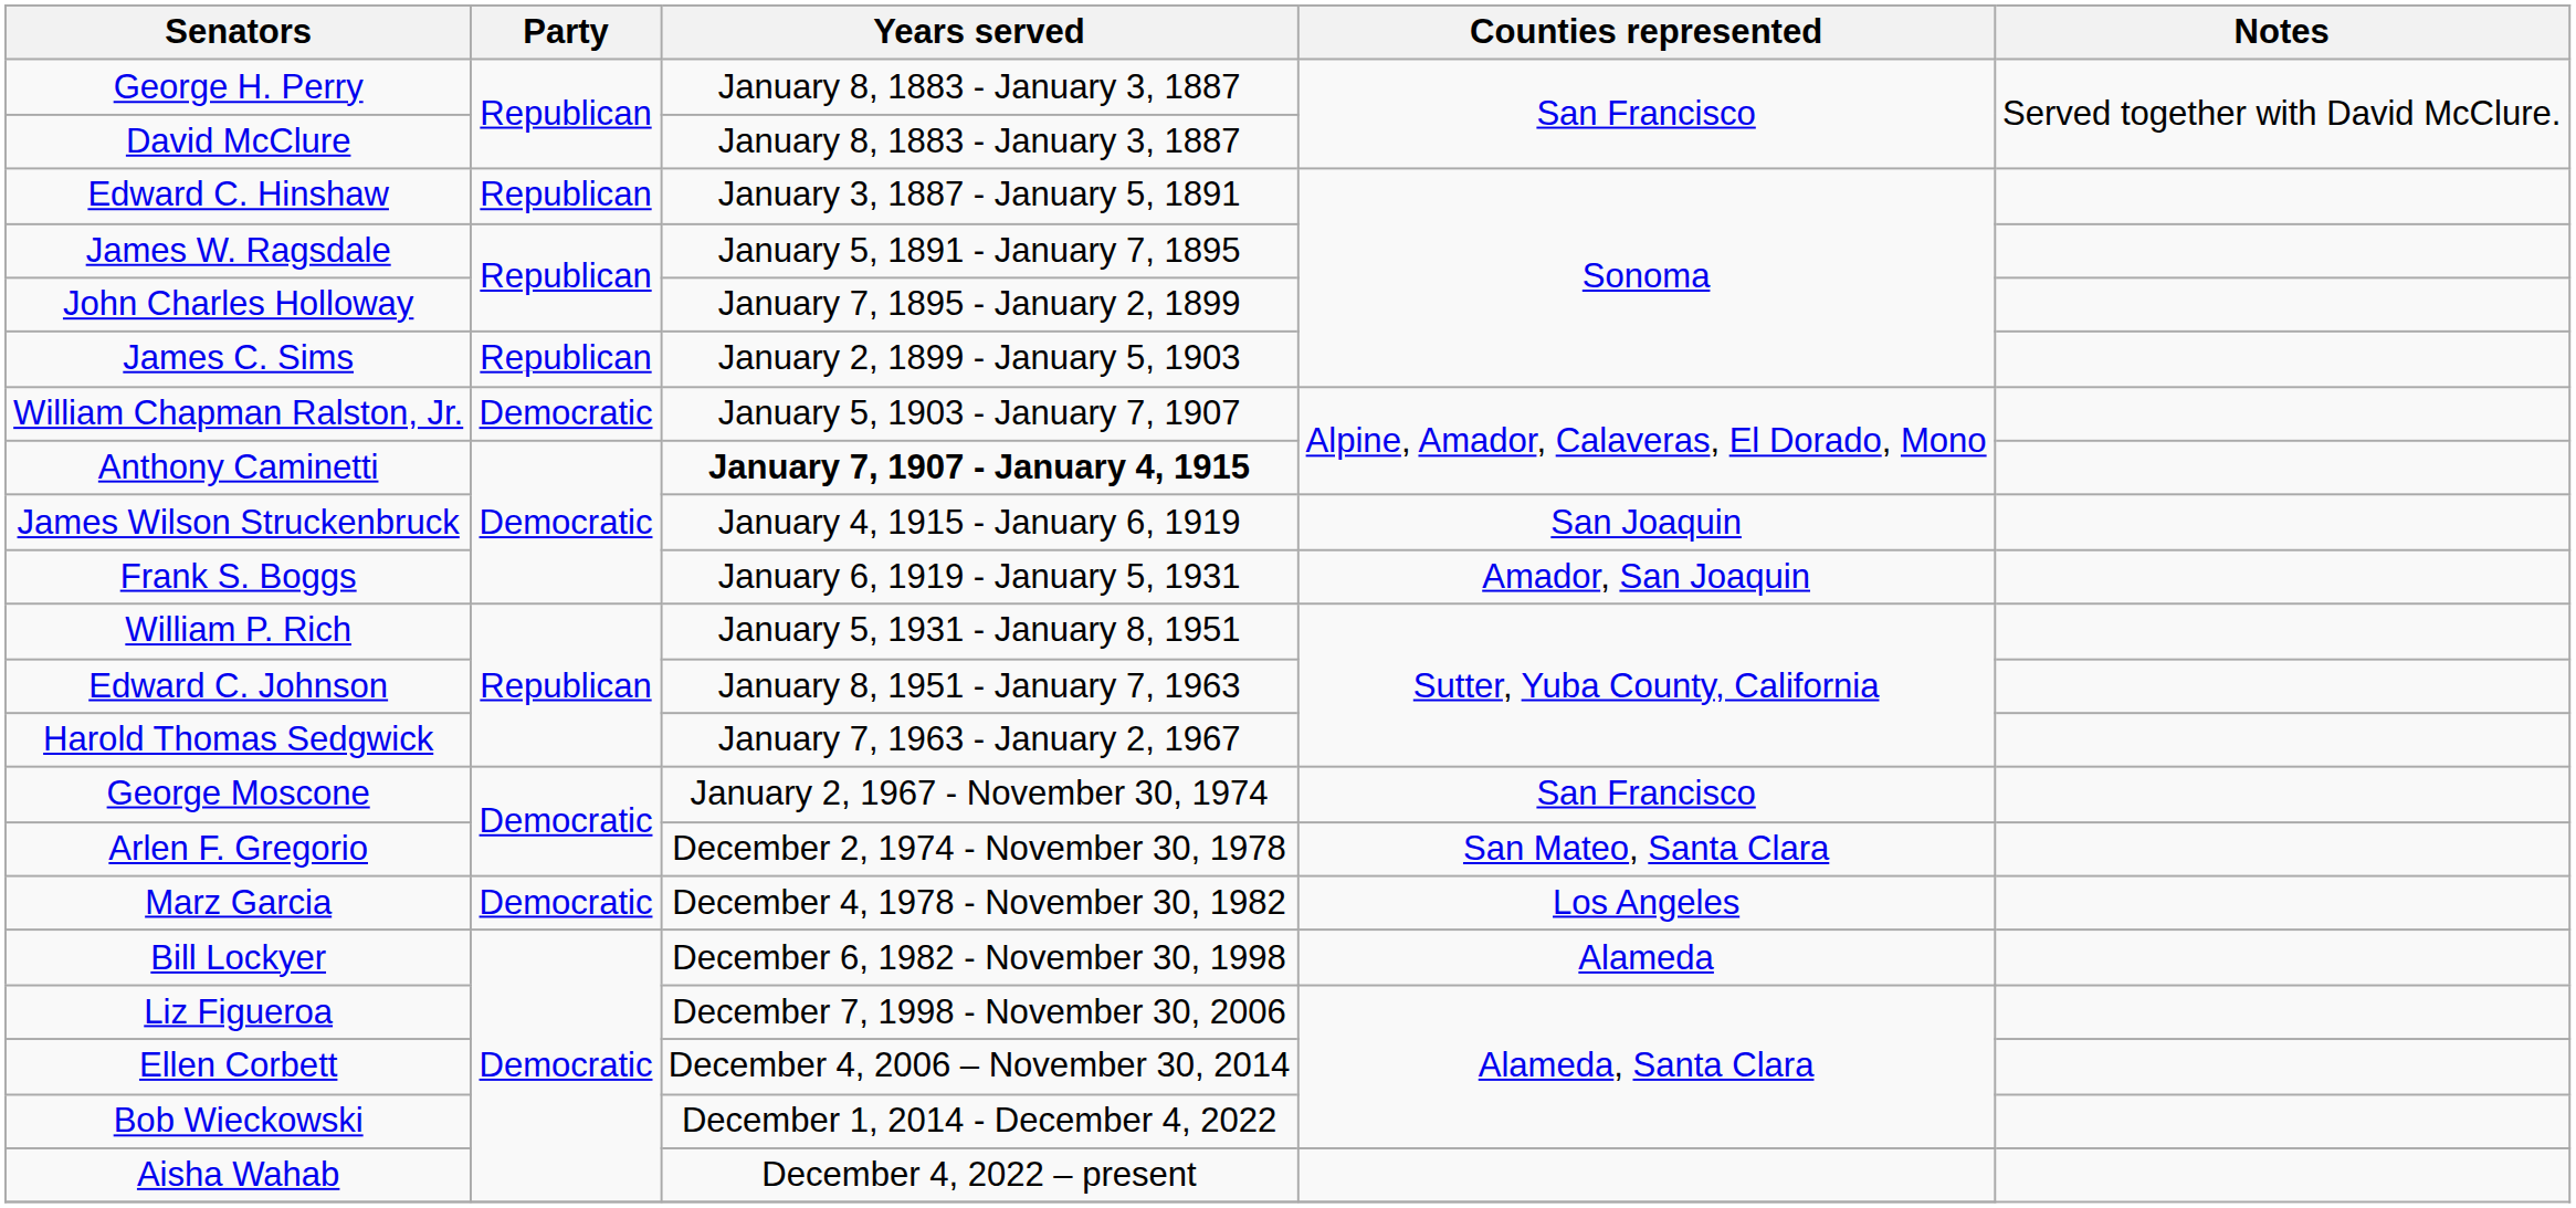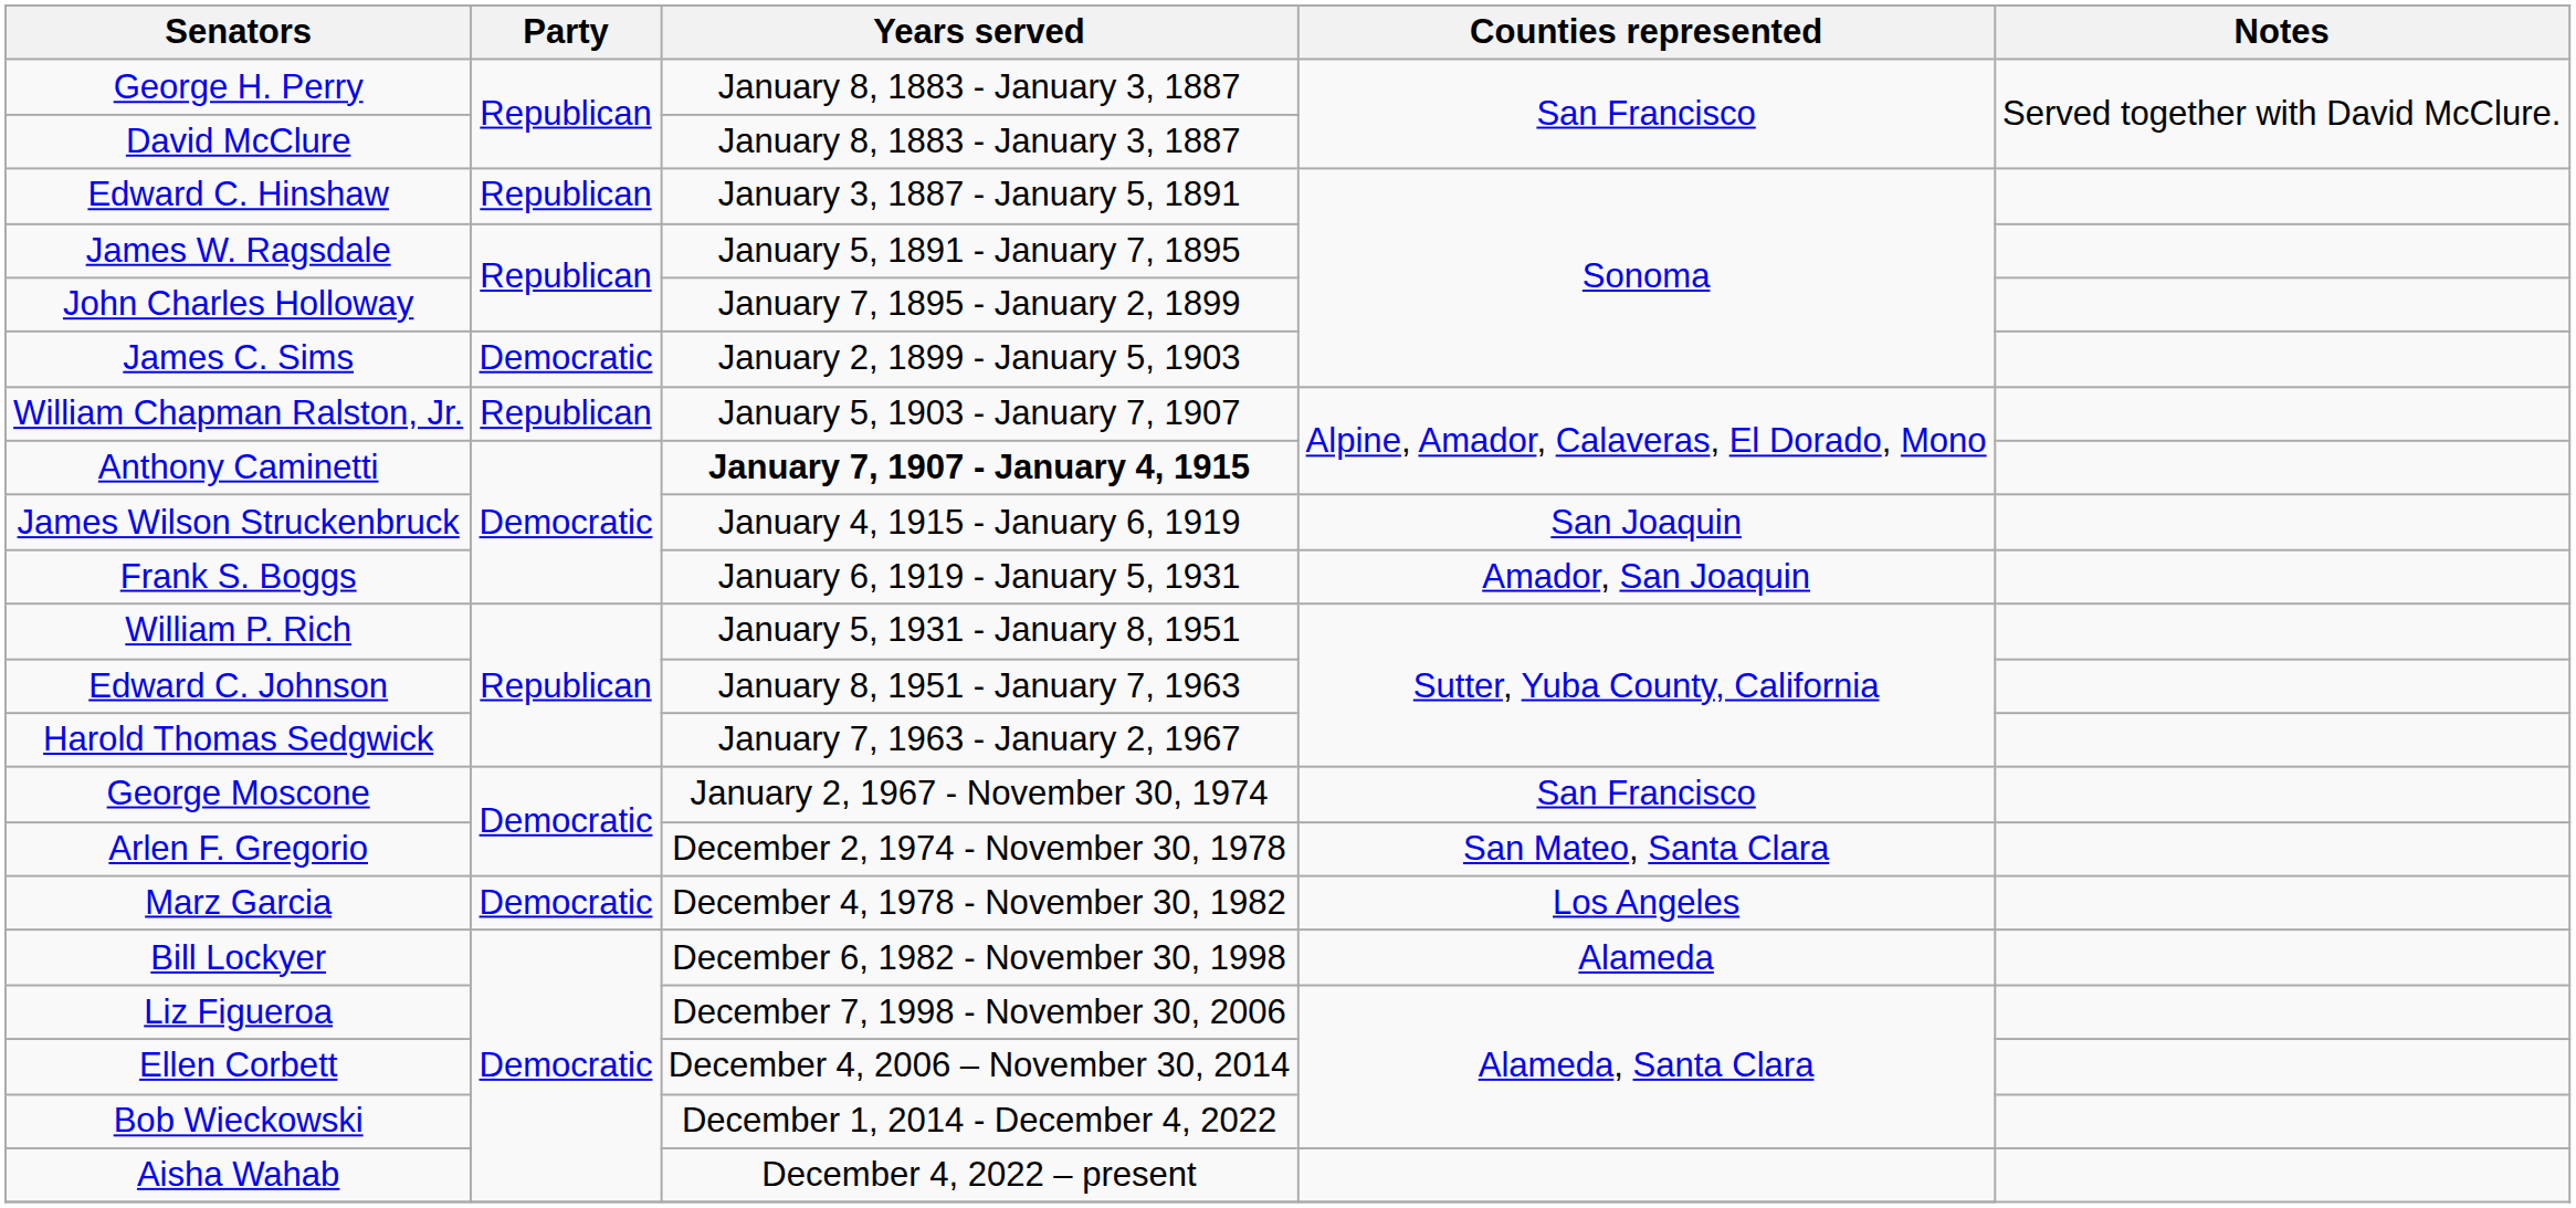James C. Sims | Party: Republican -> Democratic
William Chapman Ralston, Jr. | Party: Democratic -> Republican
